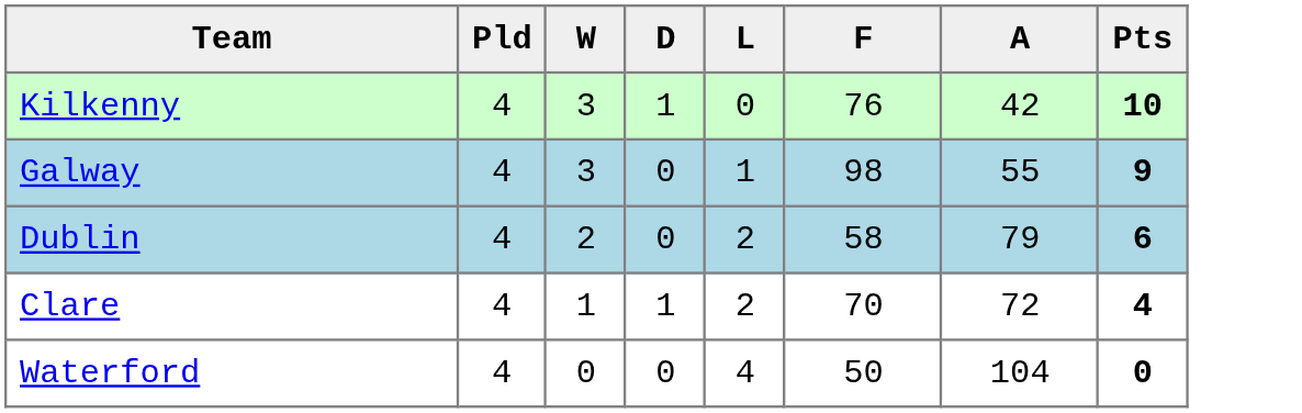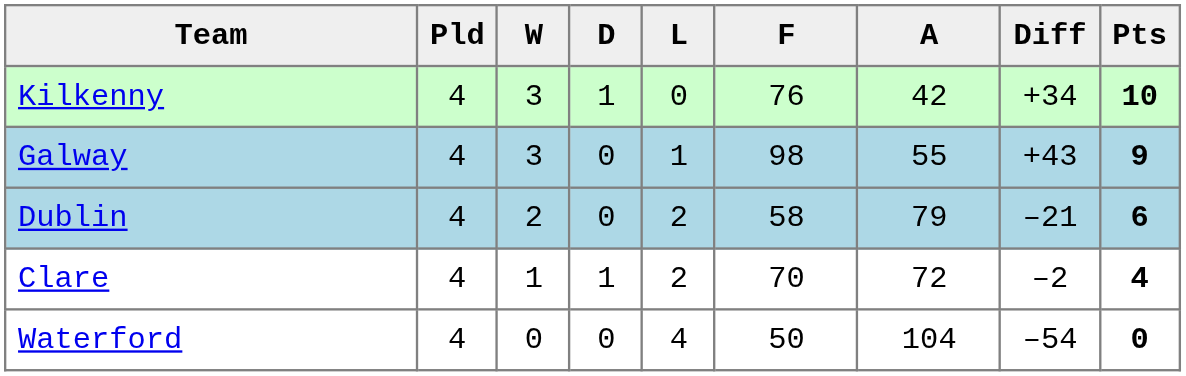+ column: Diff | +34 | +43 | –21 | –2 | –54
